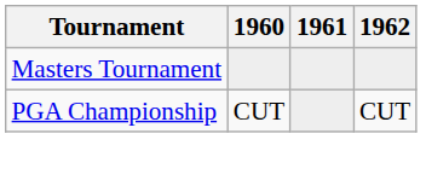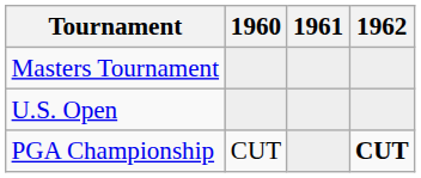+ row: U.S. Open
PGA Championship | 1962: normal -> bold
